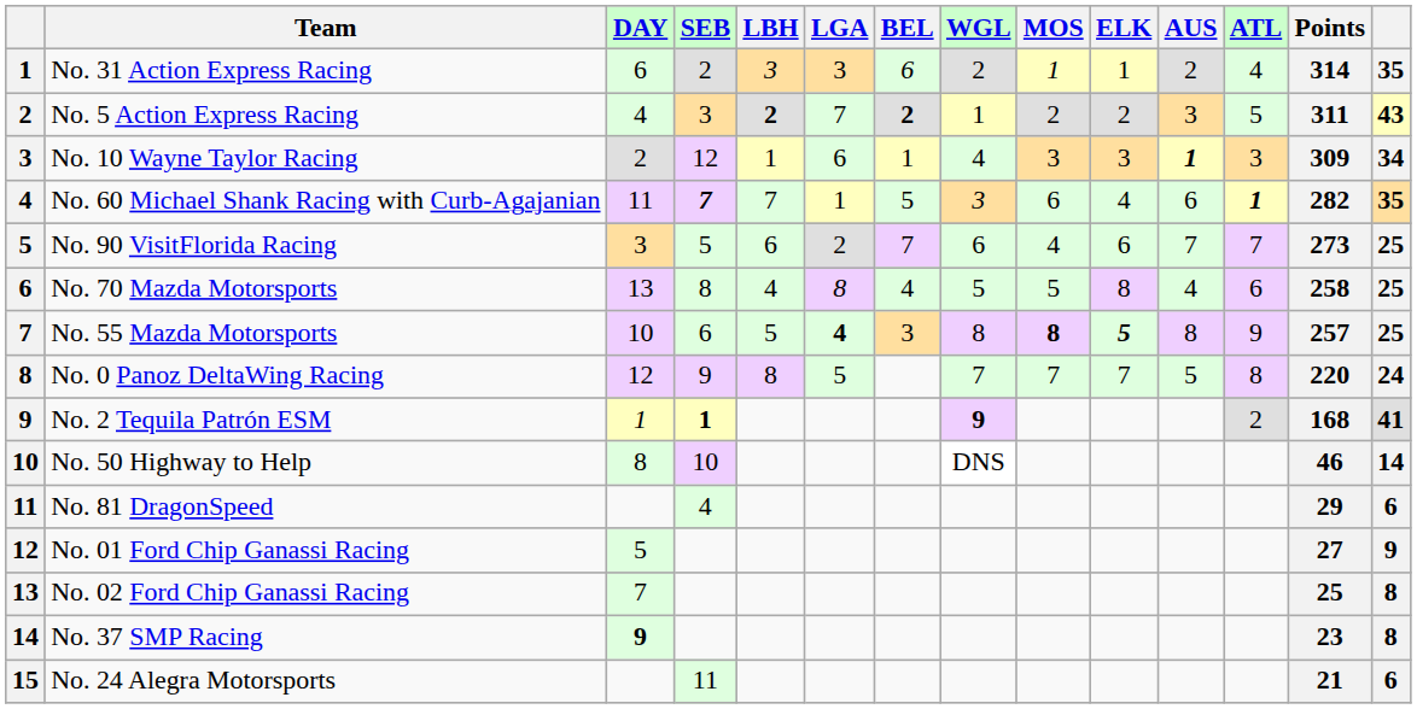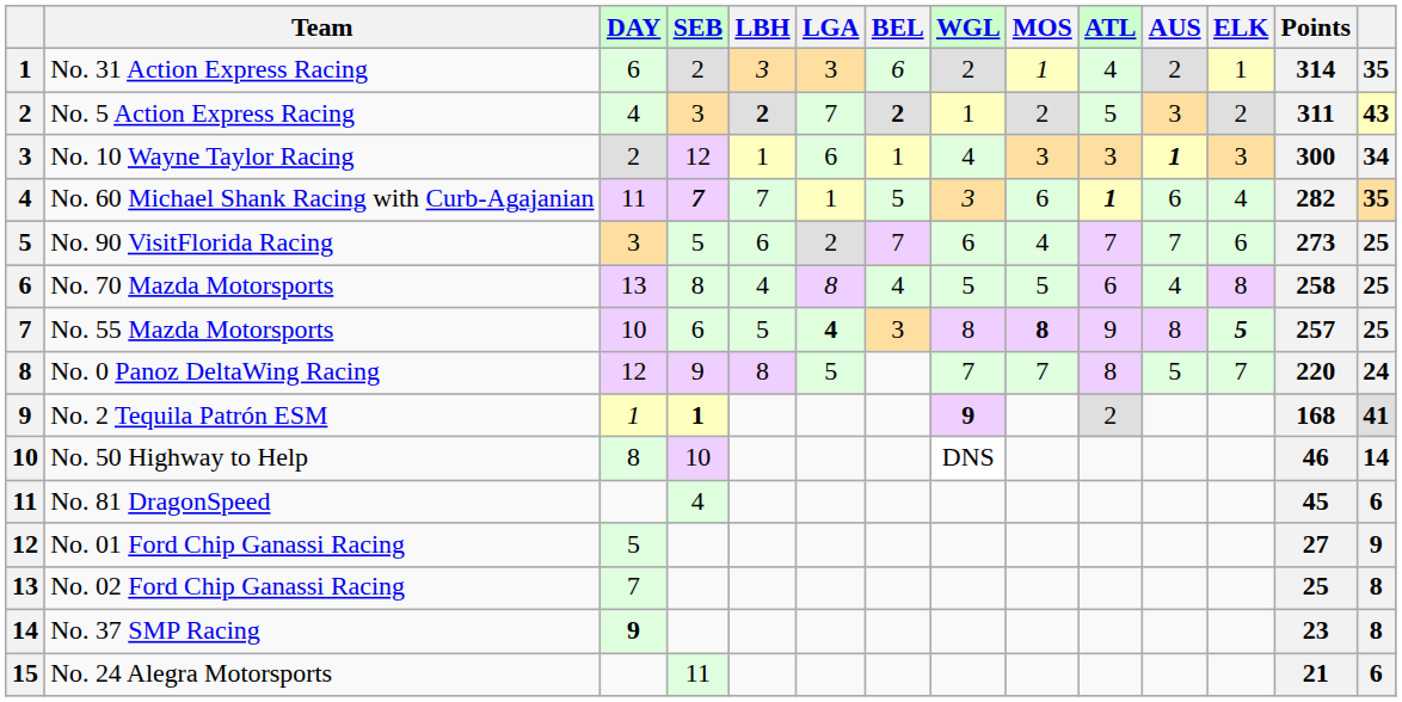columns swapped: ELK <-> ATL
No. 10 Wayne Taylor Racing | Points: 309 -> 300
No. 81 DragonSpeed | Points: 29 -> 45
